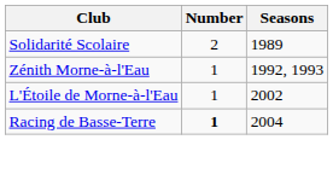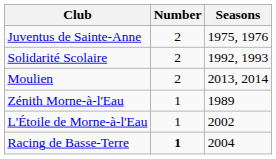+ row: Juventus de Sainte-Anne | 2 | 1975, 1976
Solidarité Scolaire | Seasons: 1989 -> 1992, 1993
+ row: Moulien | 2 | 2013, 2014
Zénith Morne-à-l'Eau | Seasons: 1992, 1993 -> 1989
